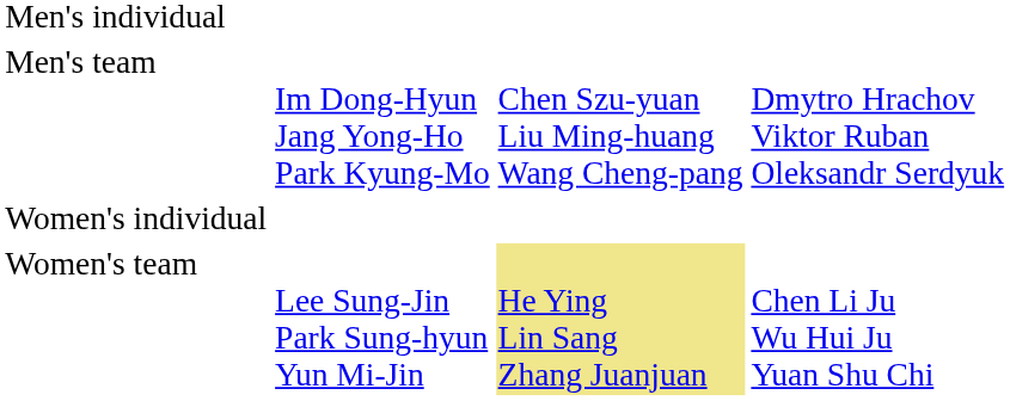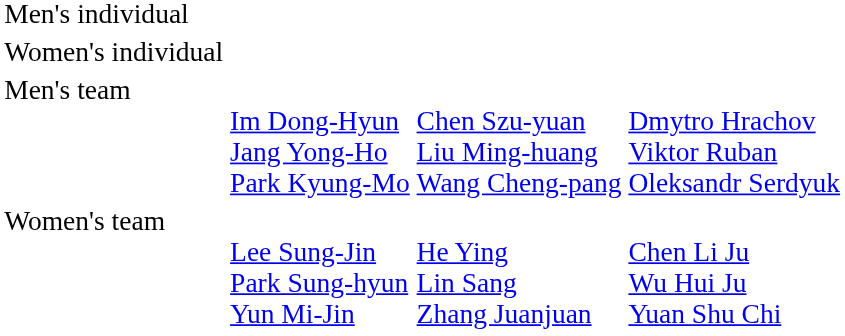rows swapped: Men's team <-> Women's individual
Women's team | column 3: khaki background -> no background
